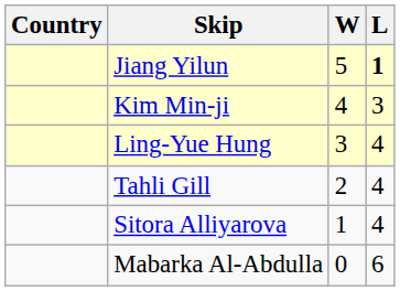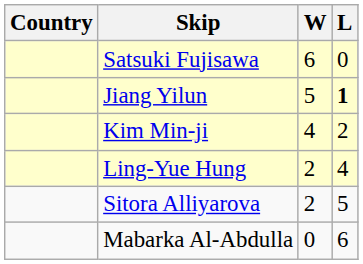+ row: Satsuki Fujisawa | 6 | 0
Kim Min-ji | L: 3 -> 2
Ling-Yue Hung | W: 3 -> 2
- row: Tahli Gill | 2 | 4
Sitora Alliyarova | W: 1 -> 2
Sitora Alliyarova | L: 4 -> 5
